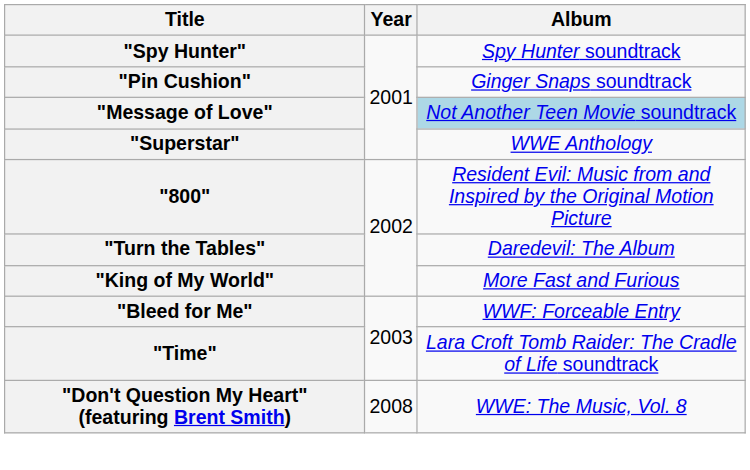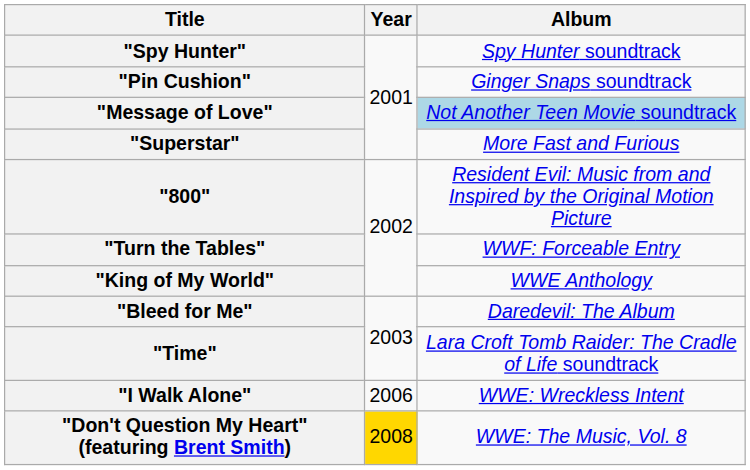"Superstar" | Album: WWE Anthology -> More Fast and Furious
"Turn the Tables" | Album: Daredevil: The Album -> WWF: Forceable Entry
"King of My World" | Album: More Fast and Furious -> WWE Anthology
"Bleed for Me" | Album: WWF: Forceable Entry -> Daredevil: The Album
+ row: "I Walk Alone" | 2006 | WWE: Wreckless Intent
"Don't Question My Heart" (featuring Brent Smith) | Year: no background -> gold background
